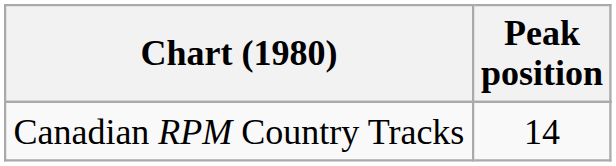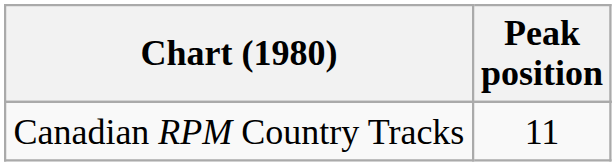Canadian RPM Country Tracks | Peak position: 14 -> 11
